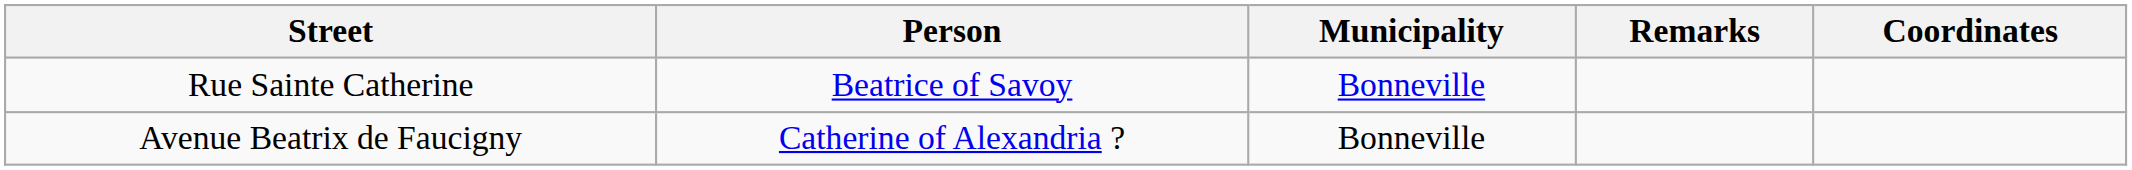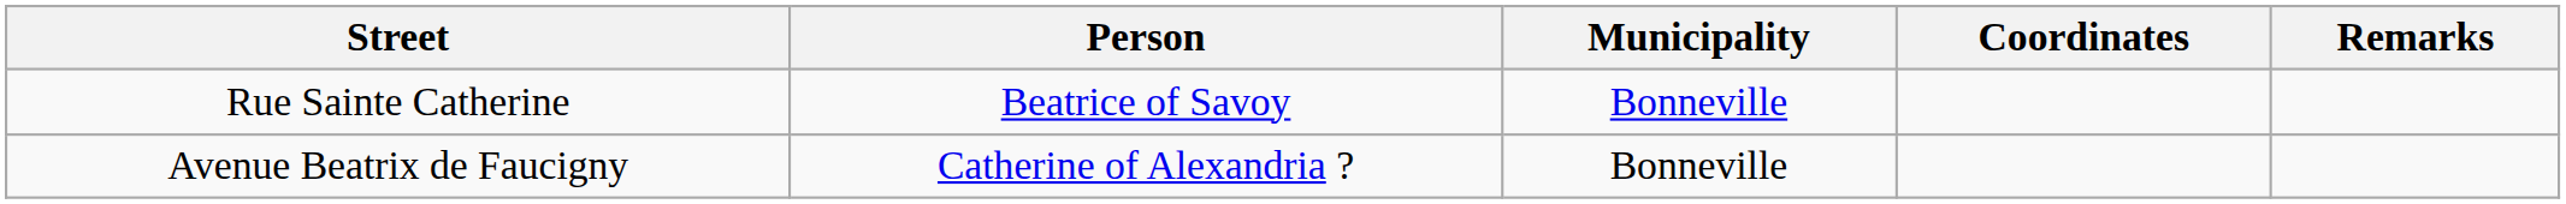columns swapped: Coordinates <-> Remarks
